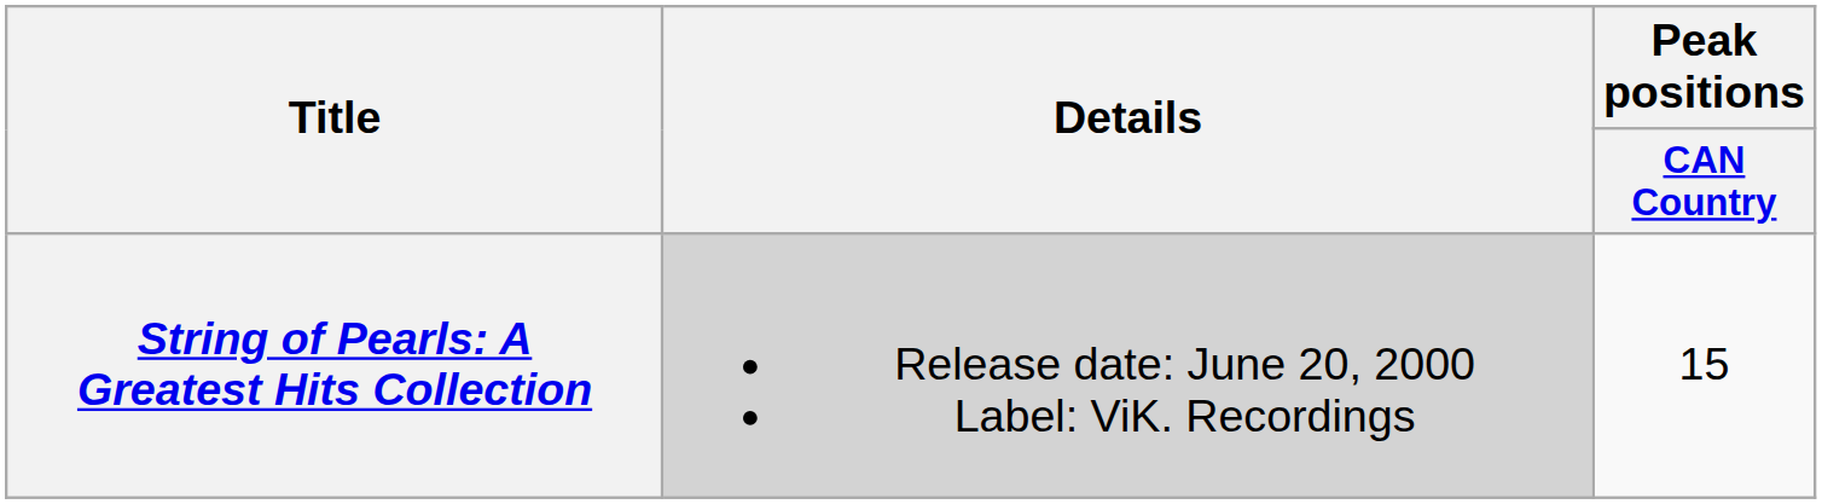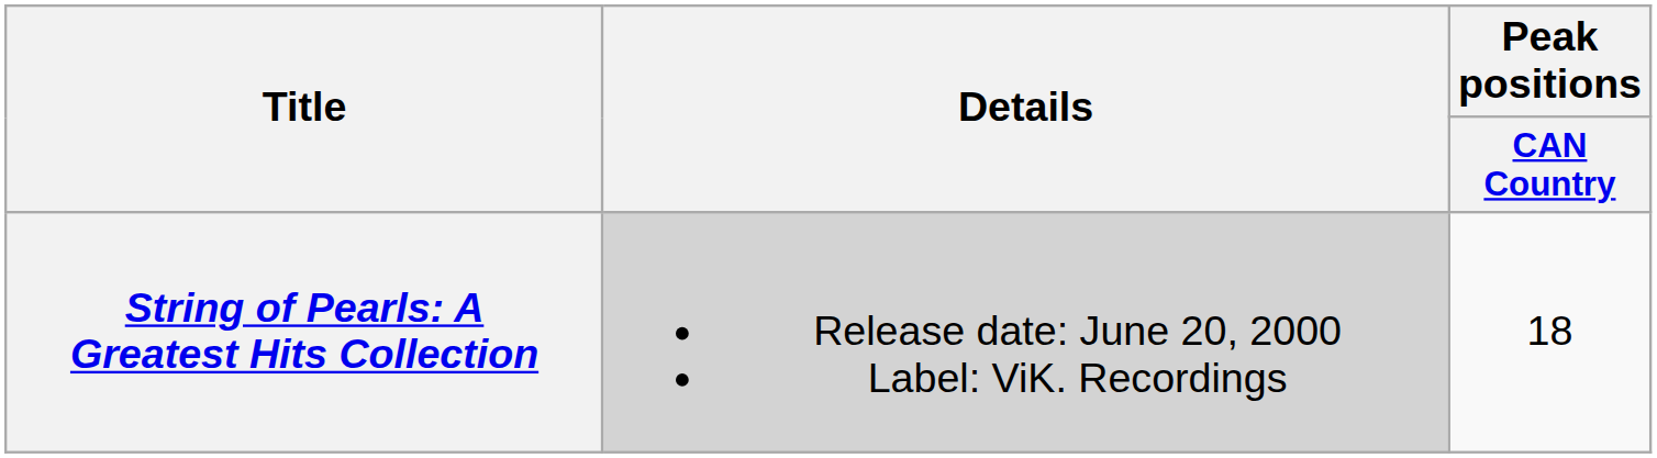String of Pearls: A Greatest Hits Collection | Peak positions / CAN Country: 15 -> 18
